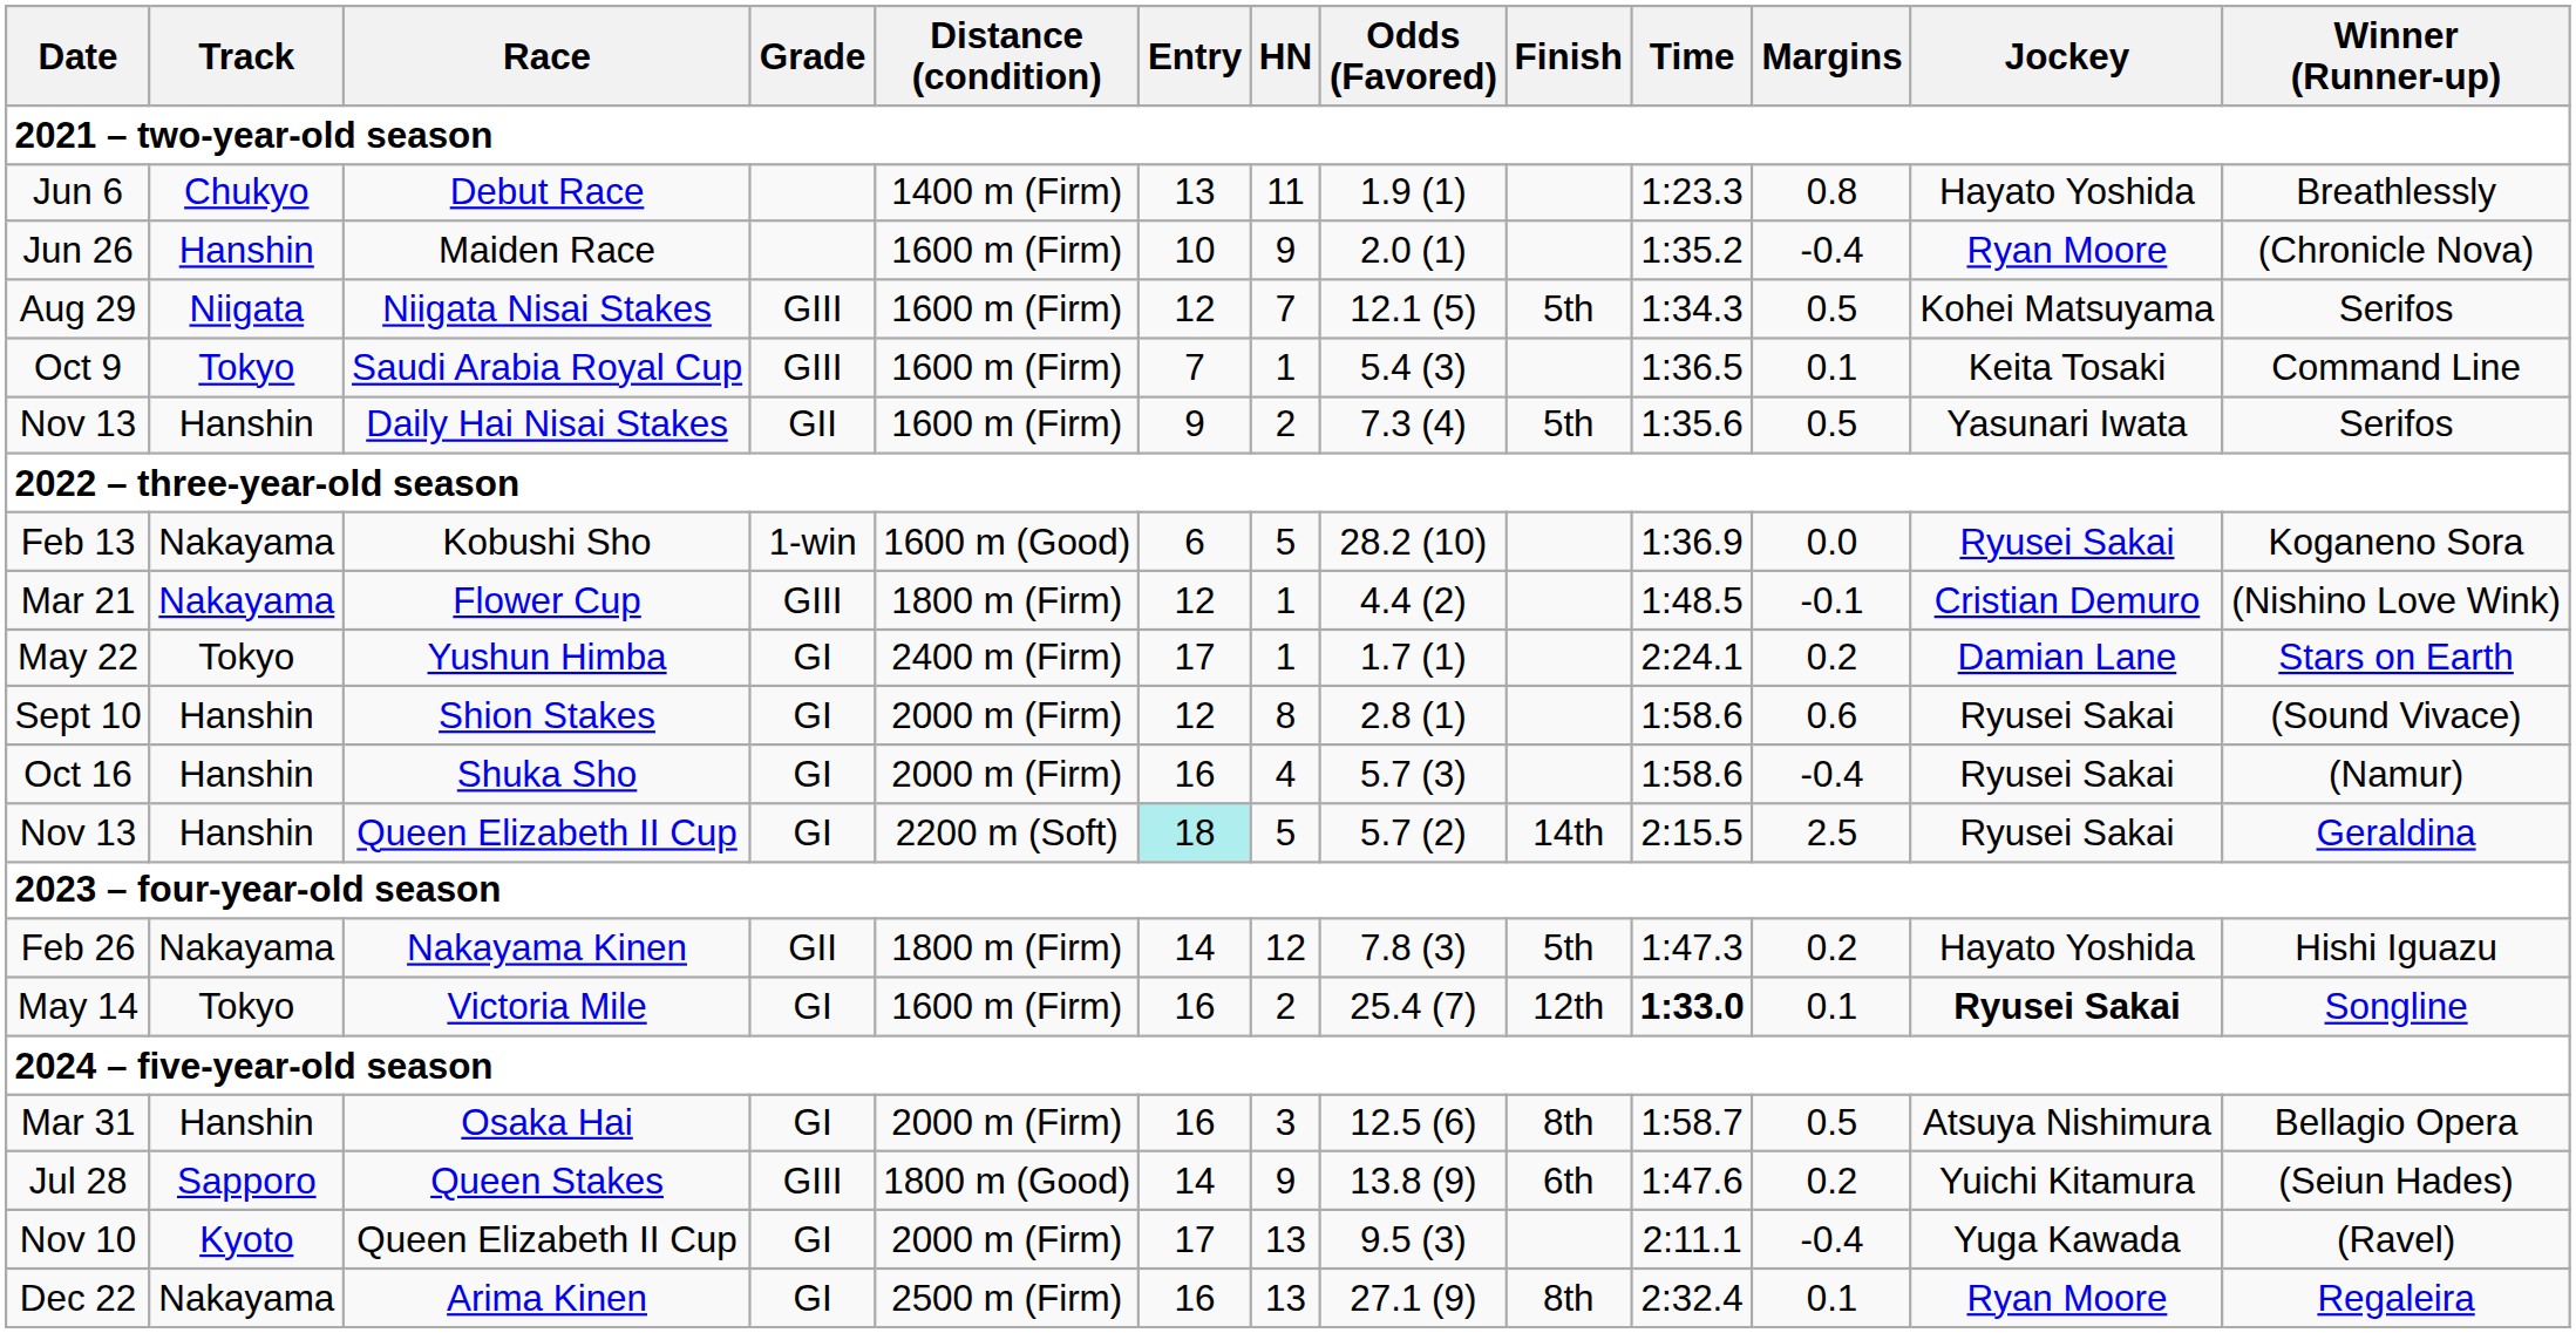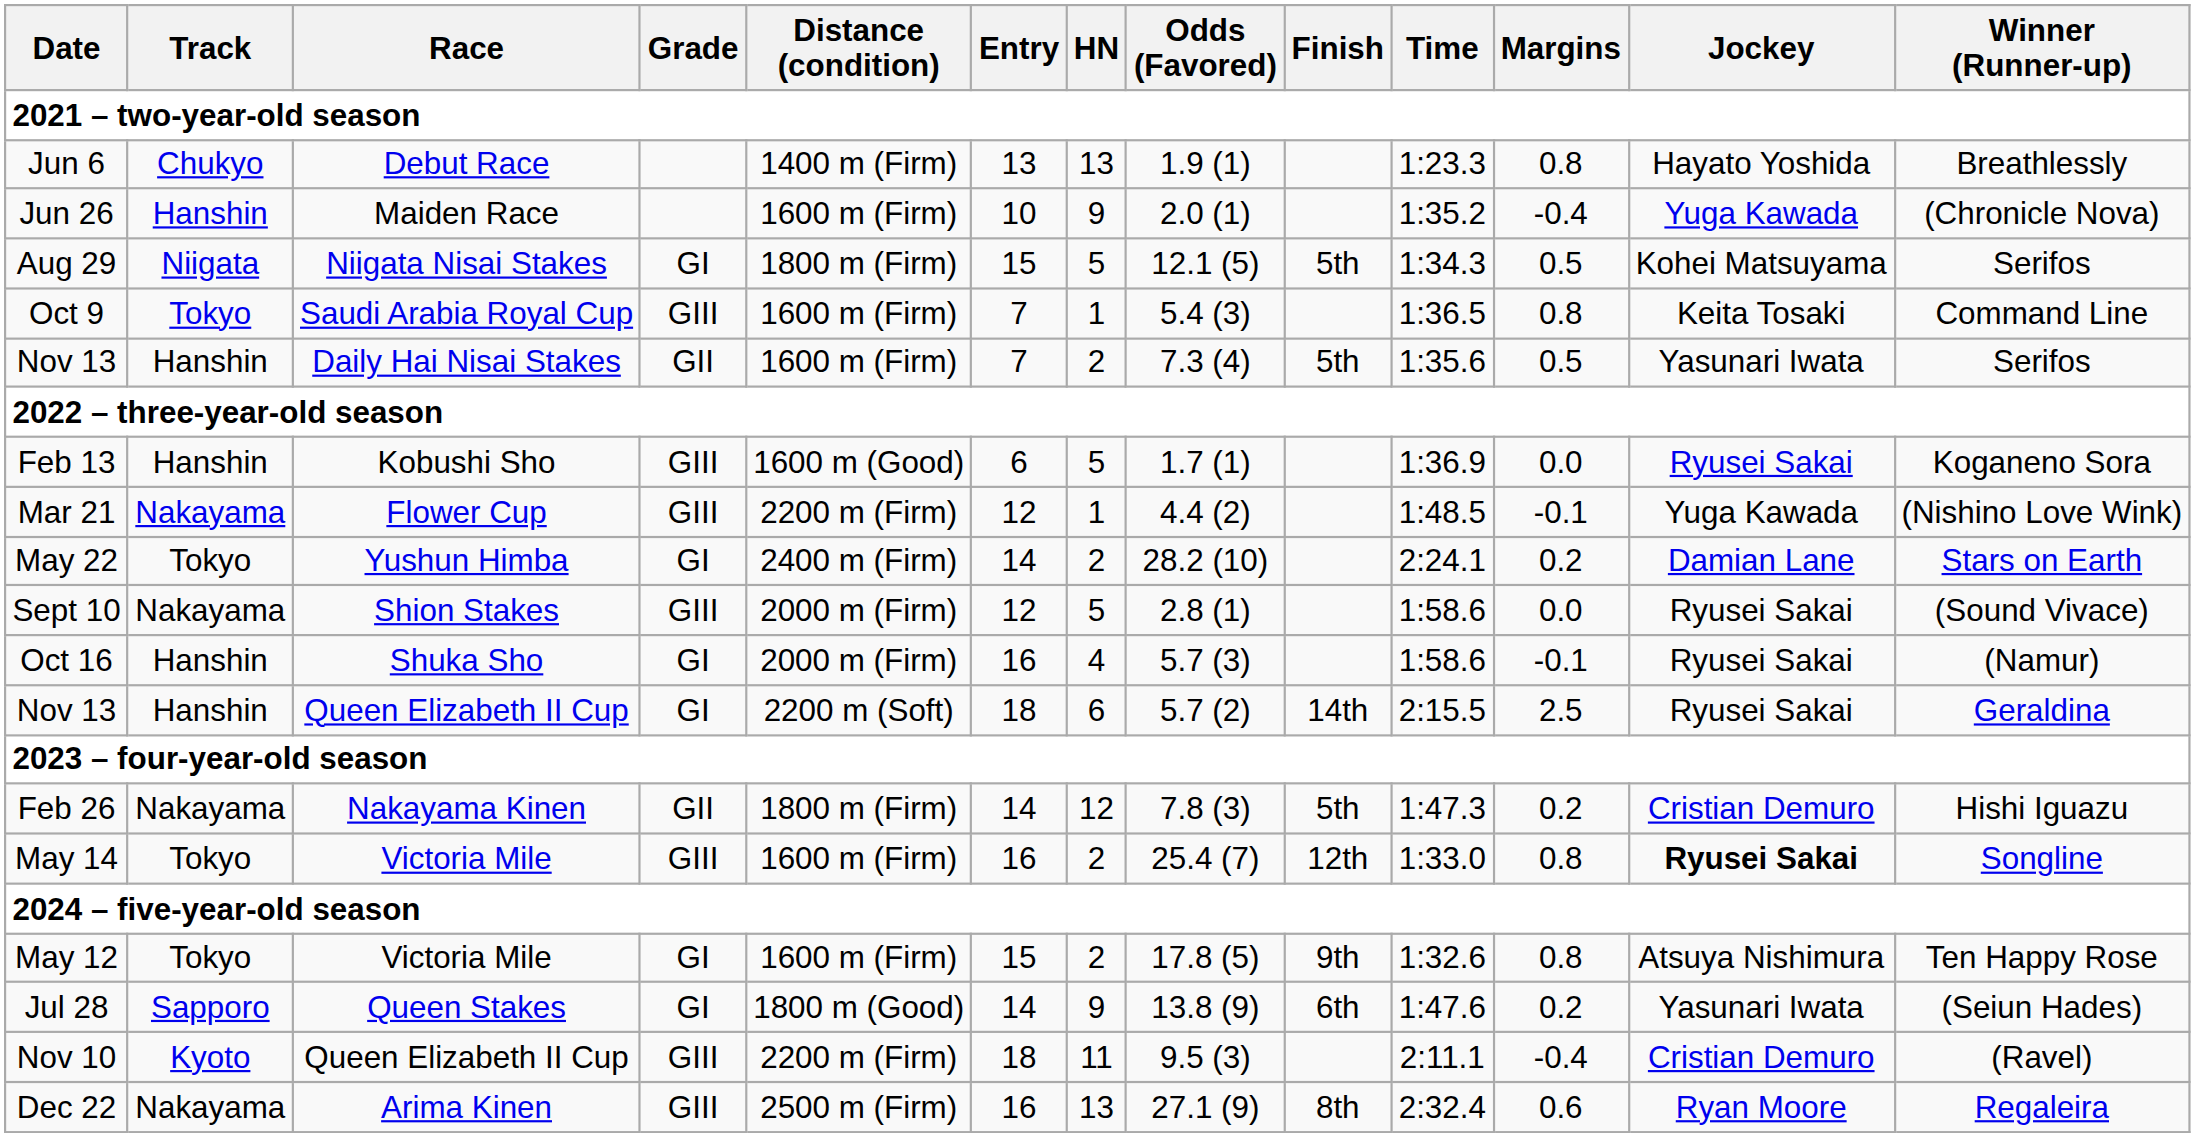Jun 6 | HN: 11 -> 13
Jun 26 | Jockey: Ryan Moore -> Yuga Kawada
Aug 29 | Grade: GIII -> GI
Aug 29 | Distance (condition): 1600 m (Firm) -> 1800 m (Firm)
Aug 29 | Entry: 12 -> 15
Aug 29 | HN: 7 -> 5
Oct 9 | Margins: 0.1 -> 0.8
Nov 13 / Daily Hai Nisai Stakes | Entry: 9 -> 7
Feb 13 | Track: Nakayama -> Hanshin
Feb 13 | Grade: 1-win -> GIII
Feb 13 | Odds (Favored): 28.2 (10) -> 1.7 (1)
Mar 21 | Distance (condition): 1800 m (Firm) -> 2200 m (Firm)
Mar 21 | Jockey: Cristian Demuro -> Yuga Kawada
May 22 | Entry: 17 -> 14
May 22 | HN: 1 -> 2
May 22 | Odds (Favored): 1.7 (1) -> 28.2 (10)
Sept 10 | Track: Hanshin -> Nakayama
Sept 10 | Grade: GI -> GIII
Sept 10 | HN: 8 -> 5
Sept 10 | Margins: 0.6 -> 0.0
Oct 16 | Margins: -0.4 -> -0.1
Nov 13 / Queen Elizabeth II Cup | Entry: paleturquoise background -> no background
Nov 13 / Queen Elizabeth II Cup | HN: 5 -> 6
Feb 26 | Jockey: Hayato Yoshida -> Cristian Demuro
May 14 | Grade: GI -> GIII
May 14 | Time: bold -> normal
May 14 | Margins: 0.1 -> 0.8
- row: Mar 31 | Hanshin | Osaka Hai | GI | 2000 m (Firm) | 16 | 3 | 12.5 (6) | 8th | 1:58.7 | 0.5 | Atsuya Nishimura | Bellagio Opera
+ row: May 12 | Tokyo | Victoria Mile | GI | 1600 m (Firm) | 15 | 2 | 17.8 (5) | 9th | 1:32.6 | 0.8 | Atsuya Nishimura | Ten Happy Rose
Jul 28 | Grade: GIII -> GI
Jul 28 | Jockey: Yuichi Kitamura -> Yasunari Iwata
Nov 10 | Grade: GI -> GIII
Nov 10 | Distance (condition): 2000 m (Firm) -> 2200 m (Firm)
Nov 10 | Entry: 17 -> 18
Nov 10 | HN: 13 -> 11
Nov 10 | Jockey: Yuga Kawada -> Cristian Demuro
Dec 22 | Grade: GI -> GIII
Dec 22 | Margins: 0.1 -> 0.6
